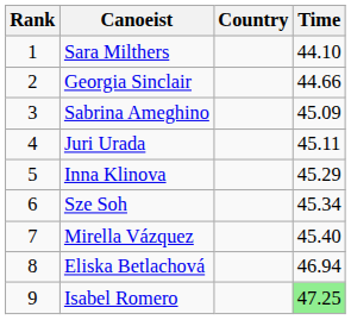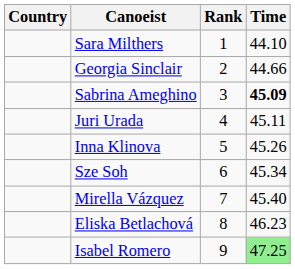columns swapped: Rank <-> Country
Sabrina Ameghino | Time: normal -> bold
Inna Klinova | Time: 45.29 -> 45.26
Eliska Betlachová | Time: 46.94 -> 46.23
